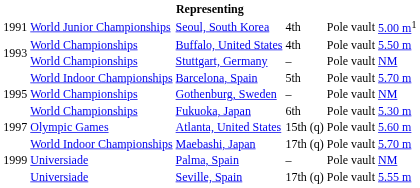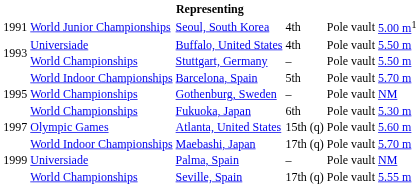Buffalo, United States | column 2: World Championships -> Universiade
Stuttgart, Germany | column 6: NM -> 5.50 m
Seville, Spain | column 2: Universiade -> World Championships
